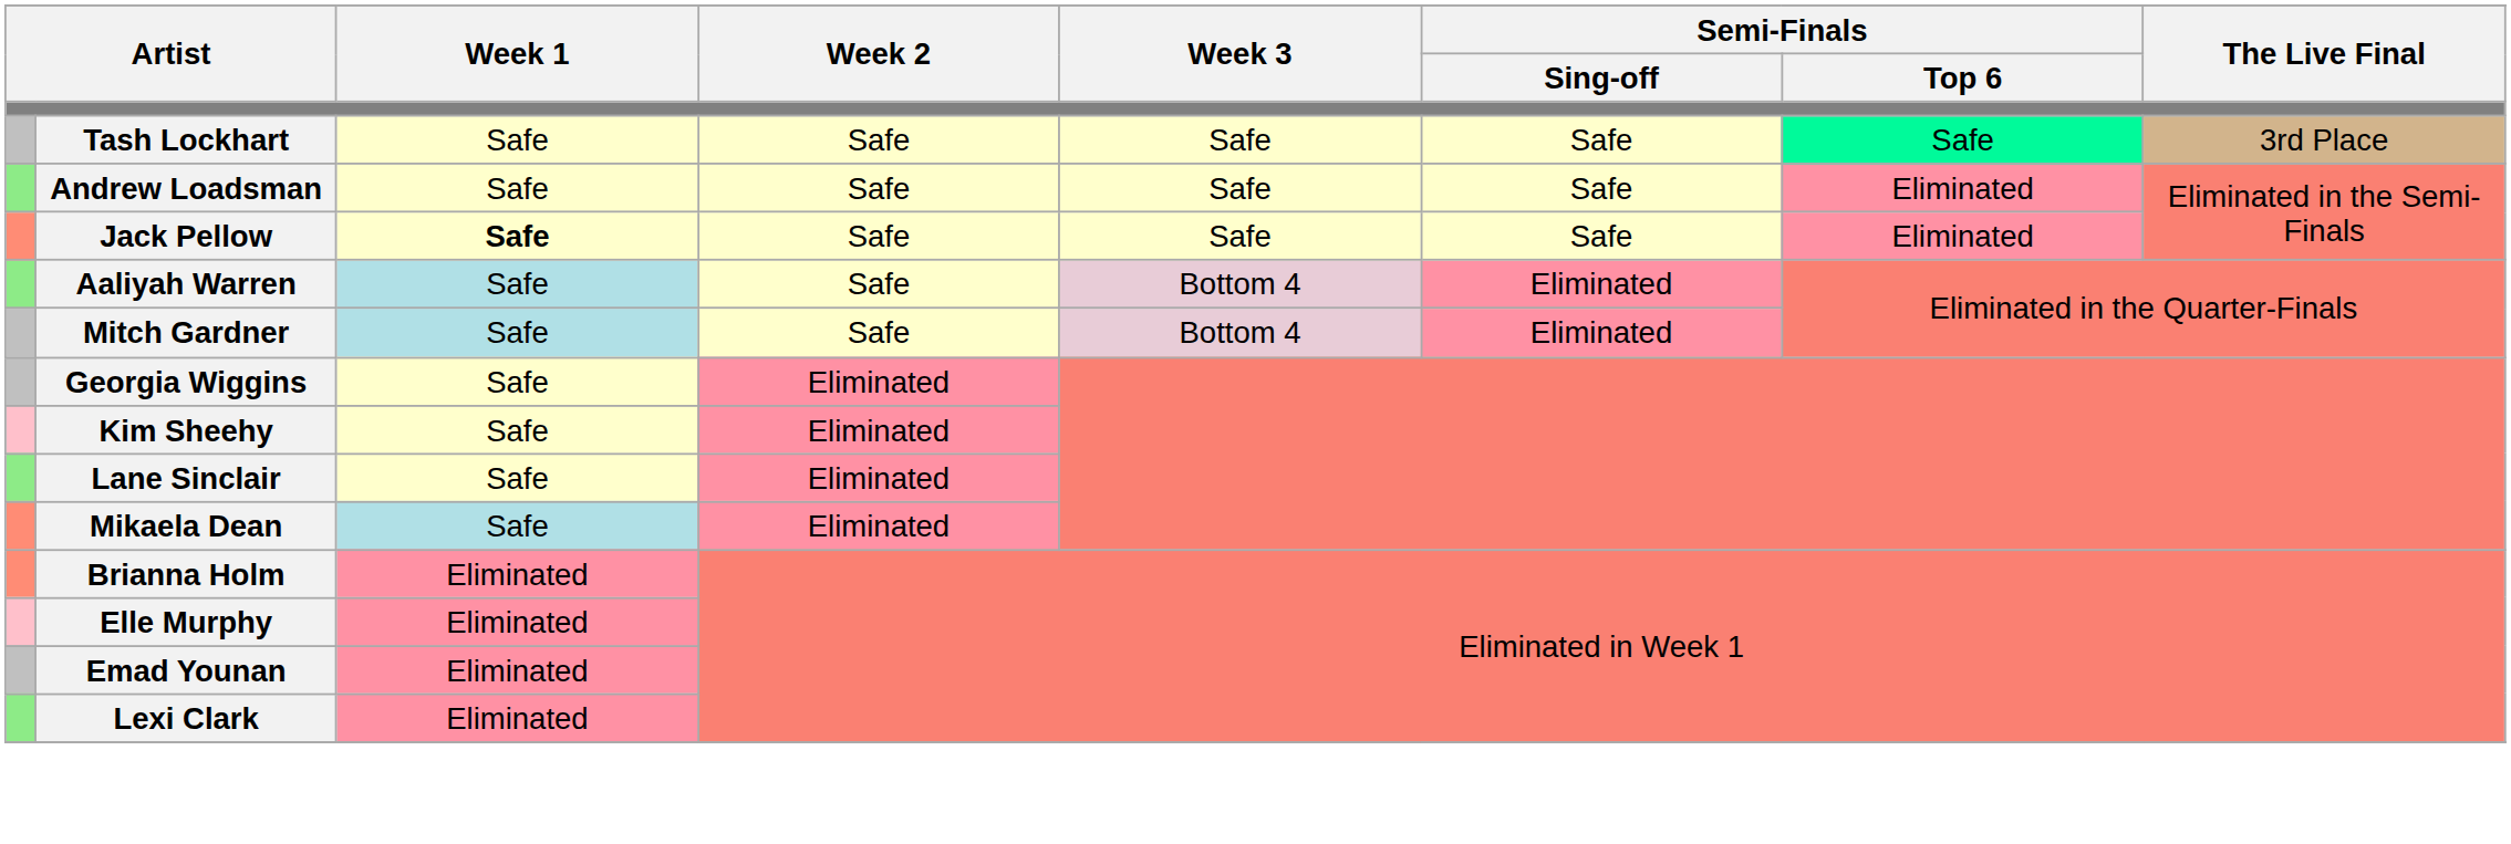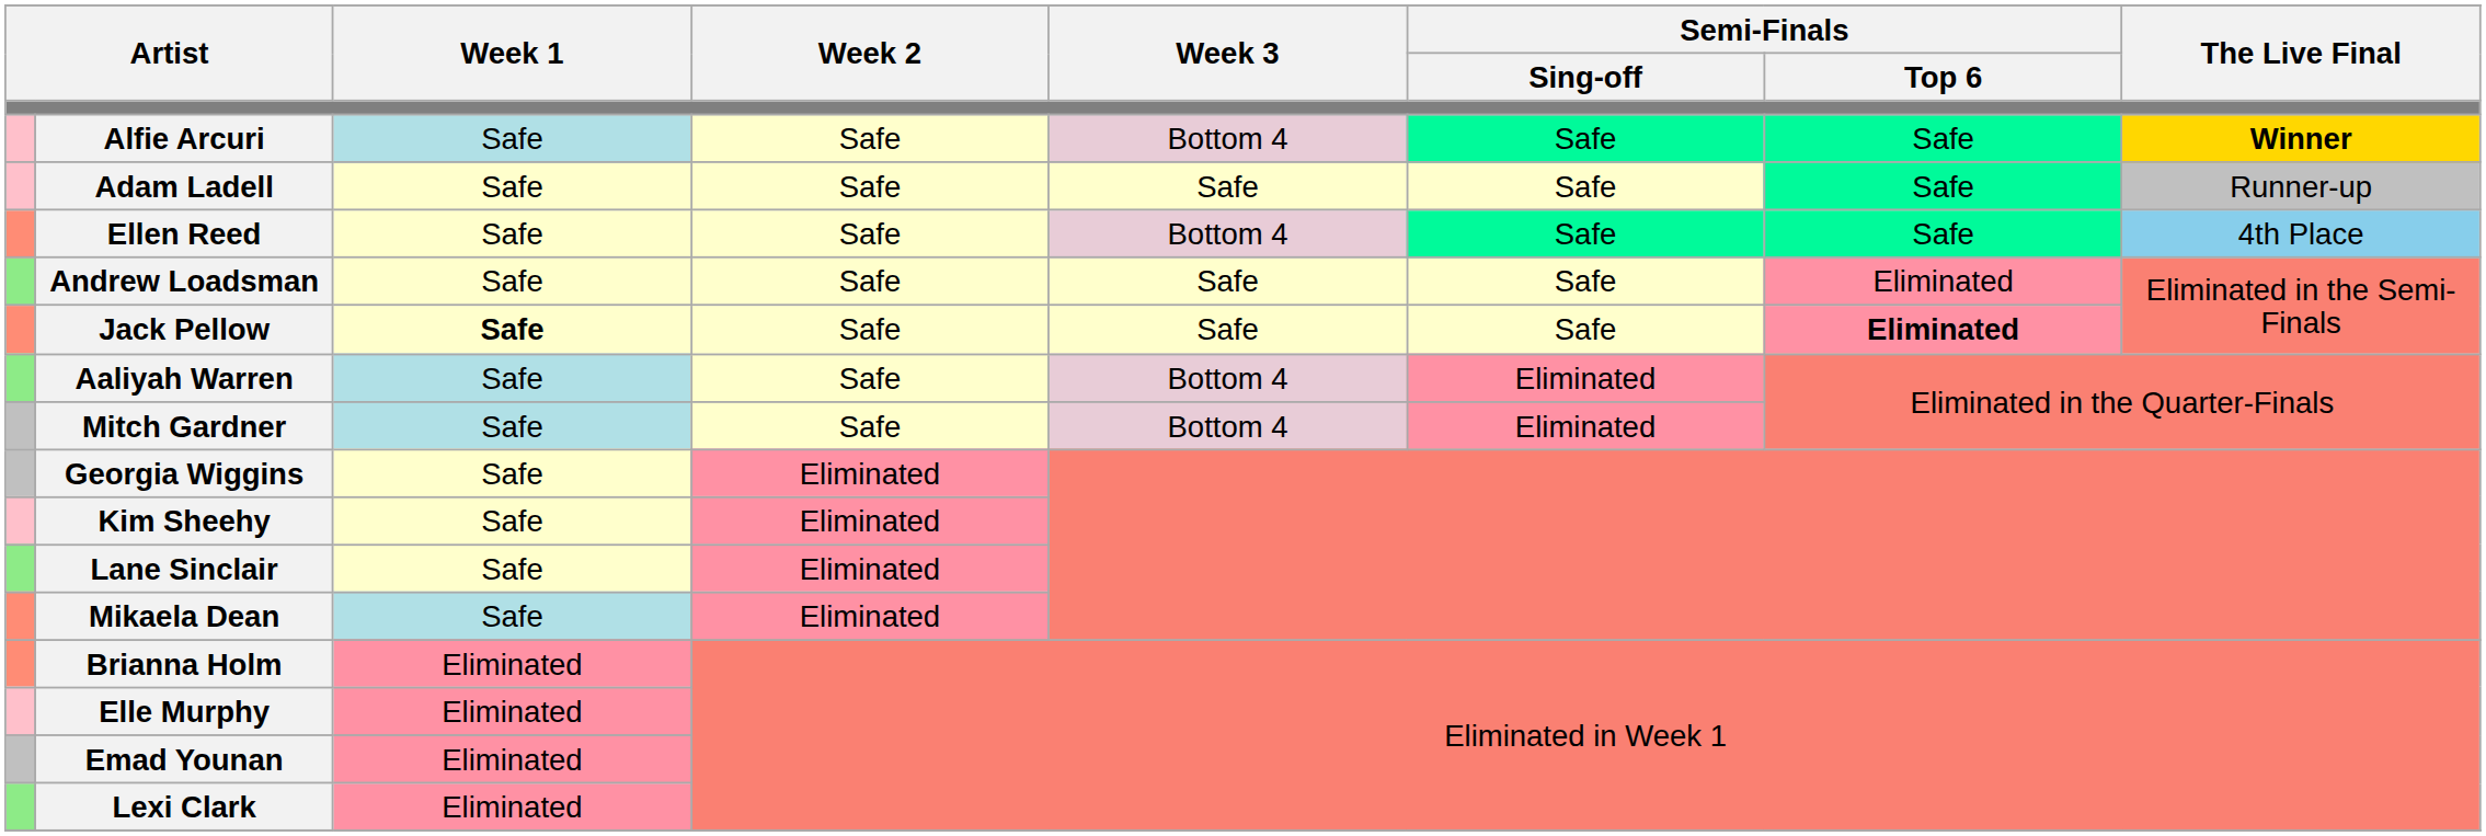+ row: Alfie Arcuri | Safe | Safe | Bottom 4 | Safe | Safe | Winner
+ row: Adam Ladell | Safe | Safe | Safe | Safe | Safe | Runner-up
- row: Tash Lockhart | Safe | Safe | Safe | Safe | Safe | 3rd Place
+ row: Ellen Reed | Safe | Safe | Bottom 4 | Safe | Safe | 4th Place
Jack Pellow | Semi-Finals / Top 6: normal -> bold
